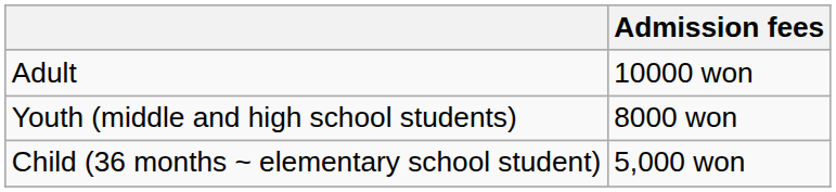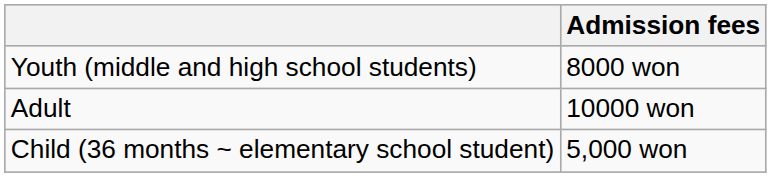rows swapped: Adult <-> Youth (middle and high school students)
